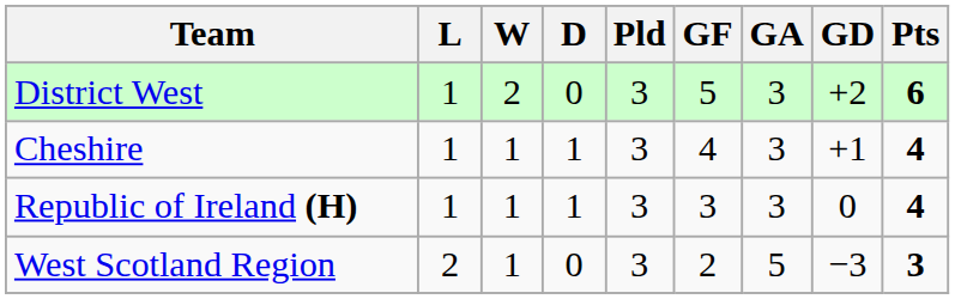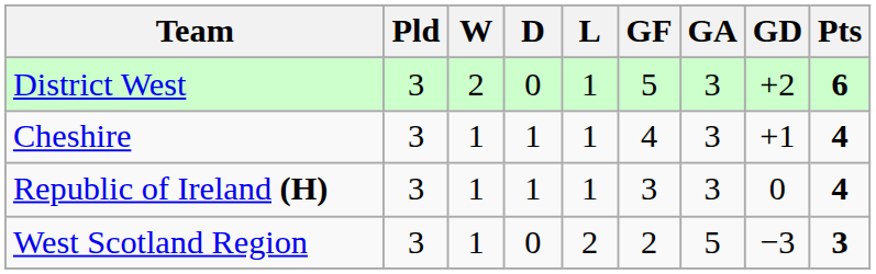columns swapped: Pld <-> L
